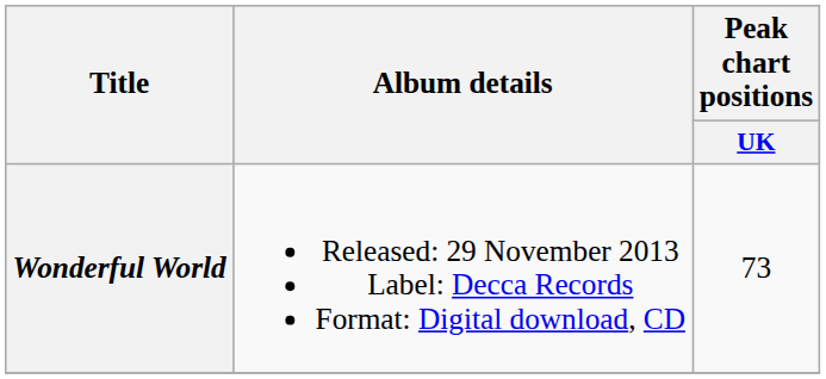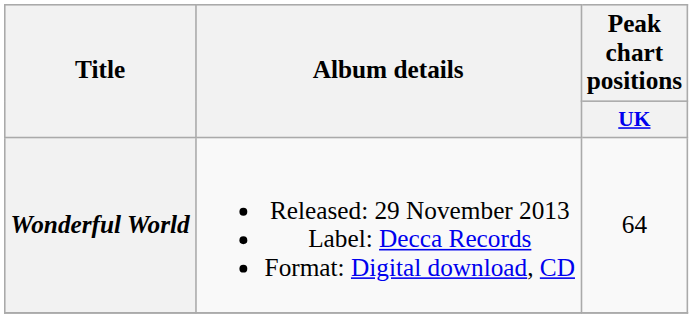Wonderful World | Peak chart positions / UK: 73 -> 64
